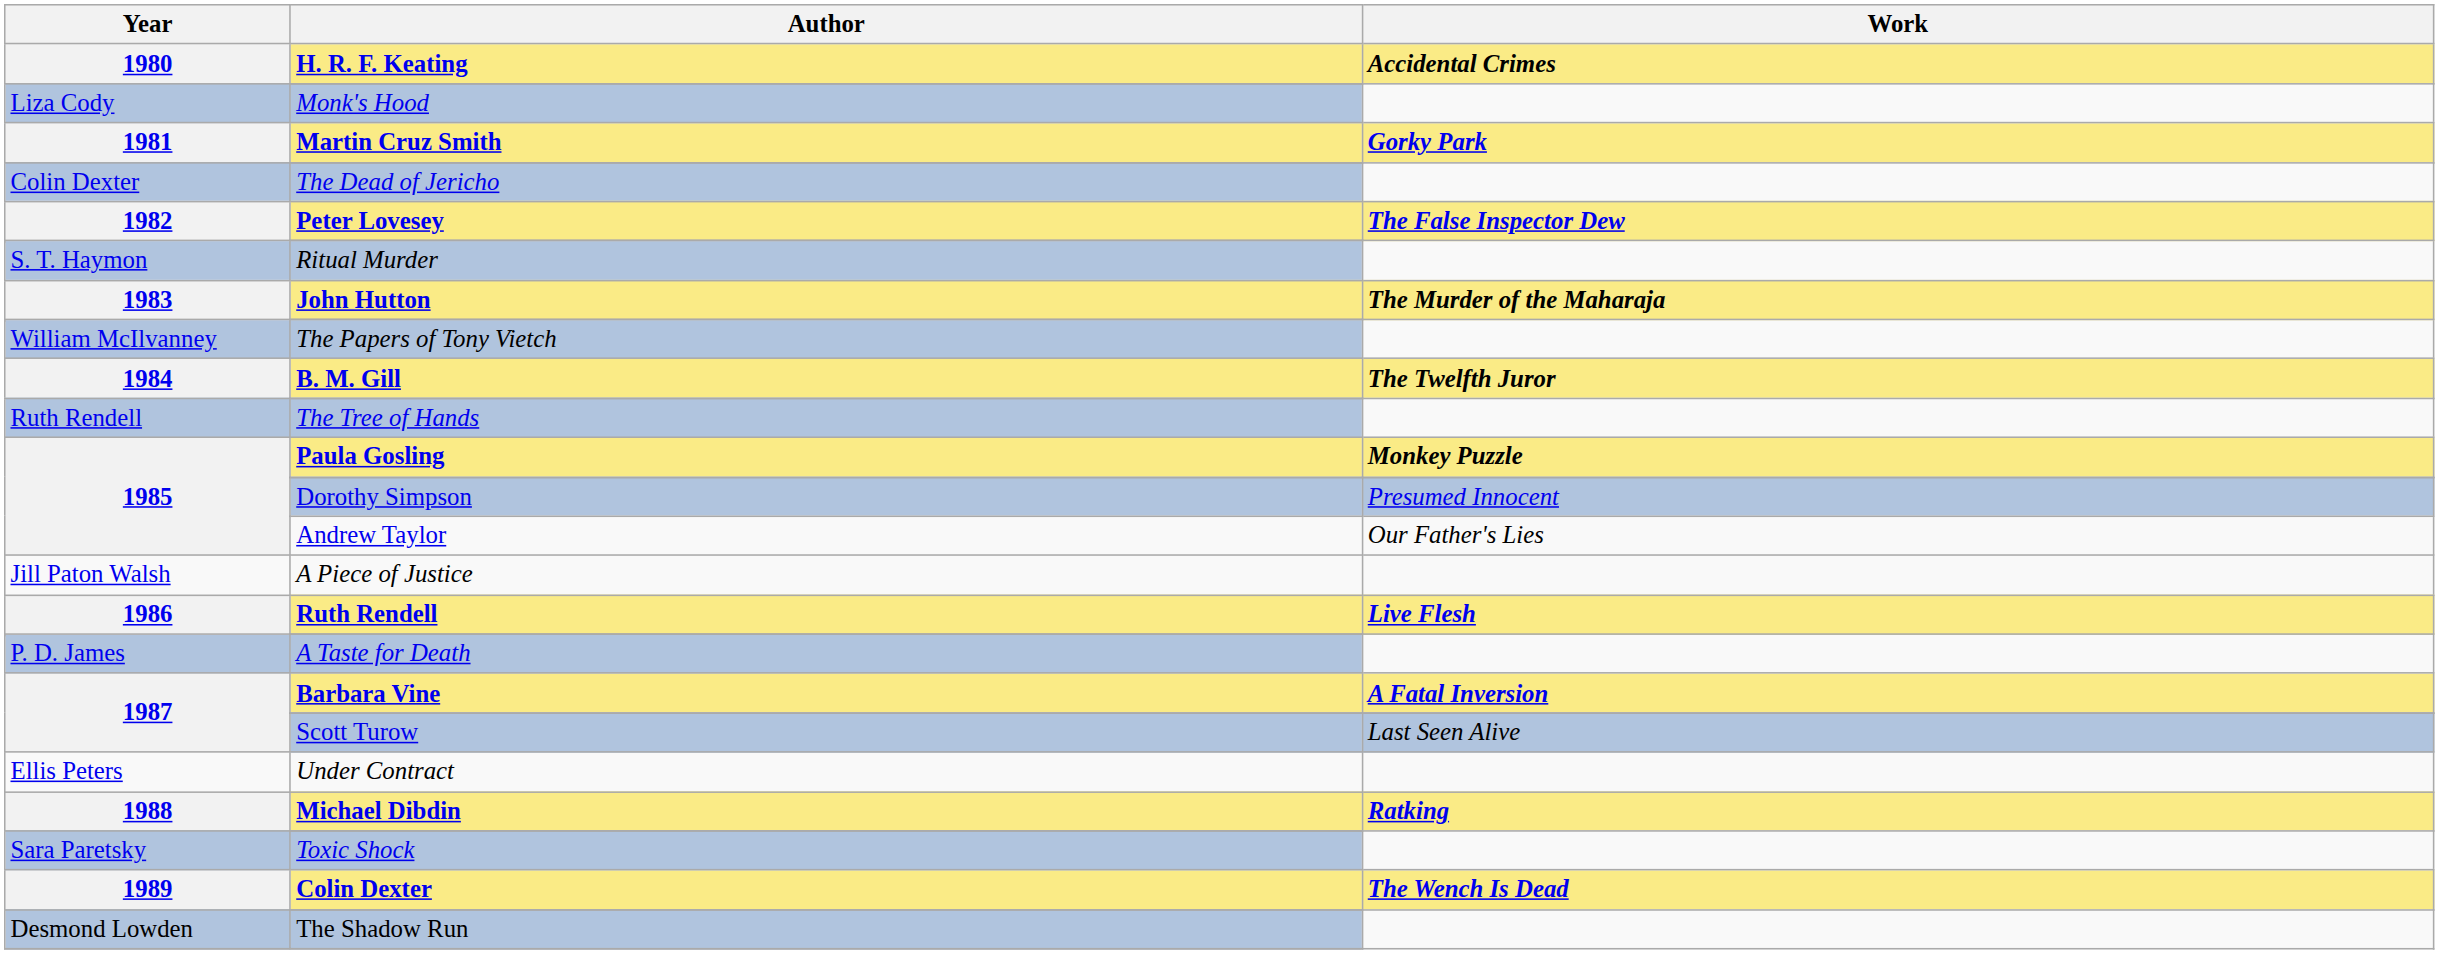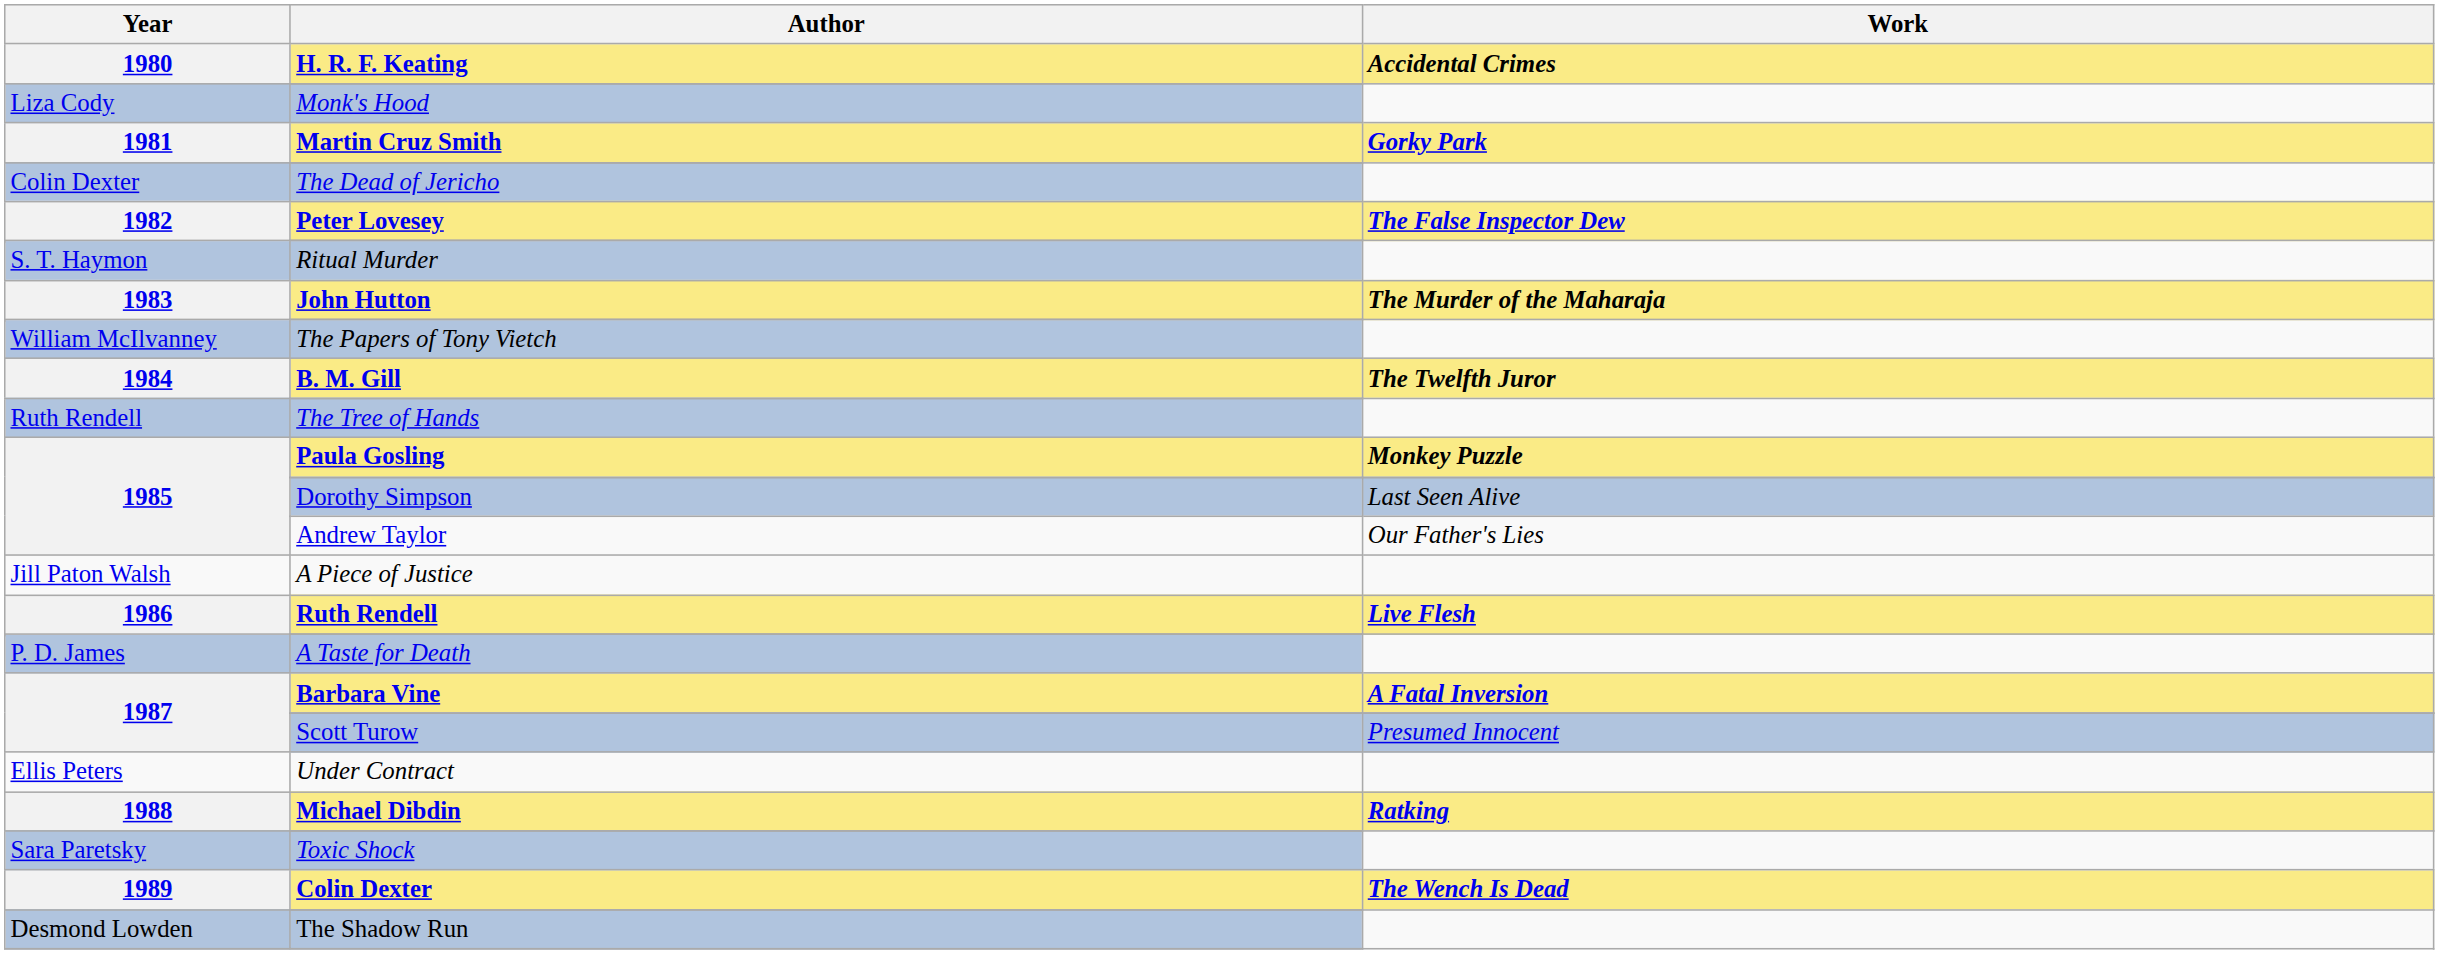Dorothy Simpson | Work: Presumed Innocent -> Last Seen Alive
Scott Turow | Work: Last Seen Alive -> Presumed Innocent
